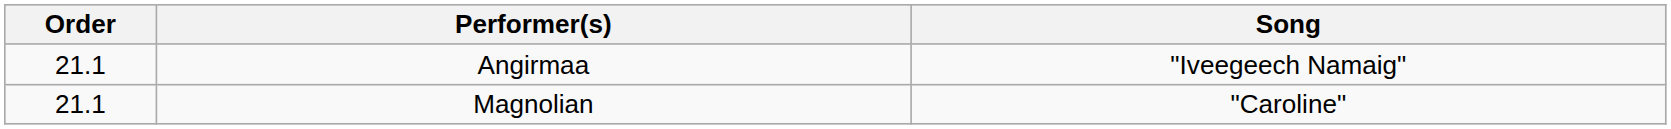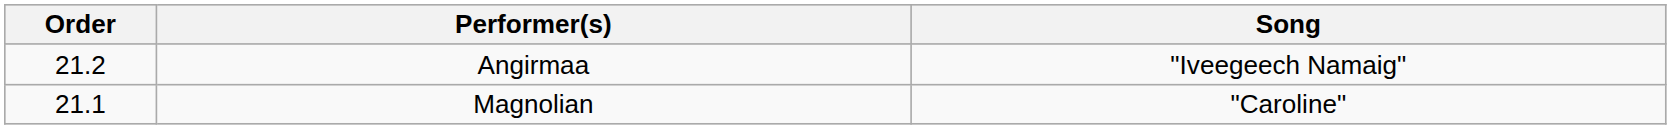Angirmaa | Order: 21.1 -> 21.2
